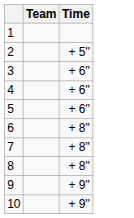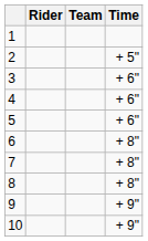+ column: Rider
